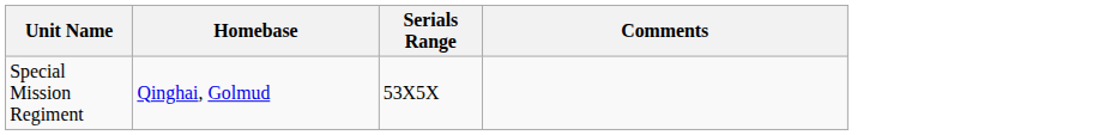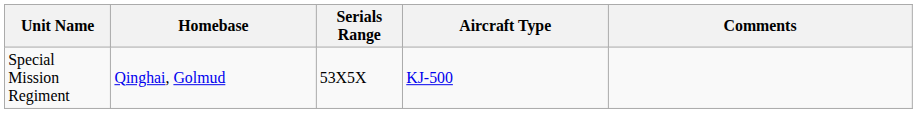+ column: Aircraft Type | KJ-500
